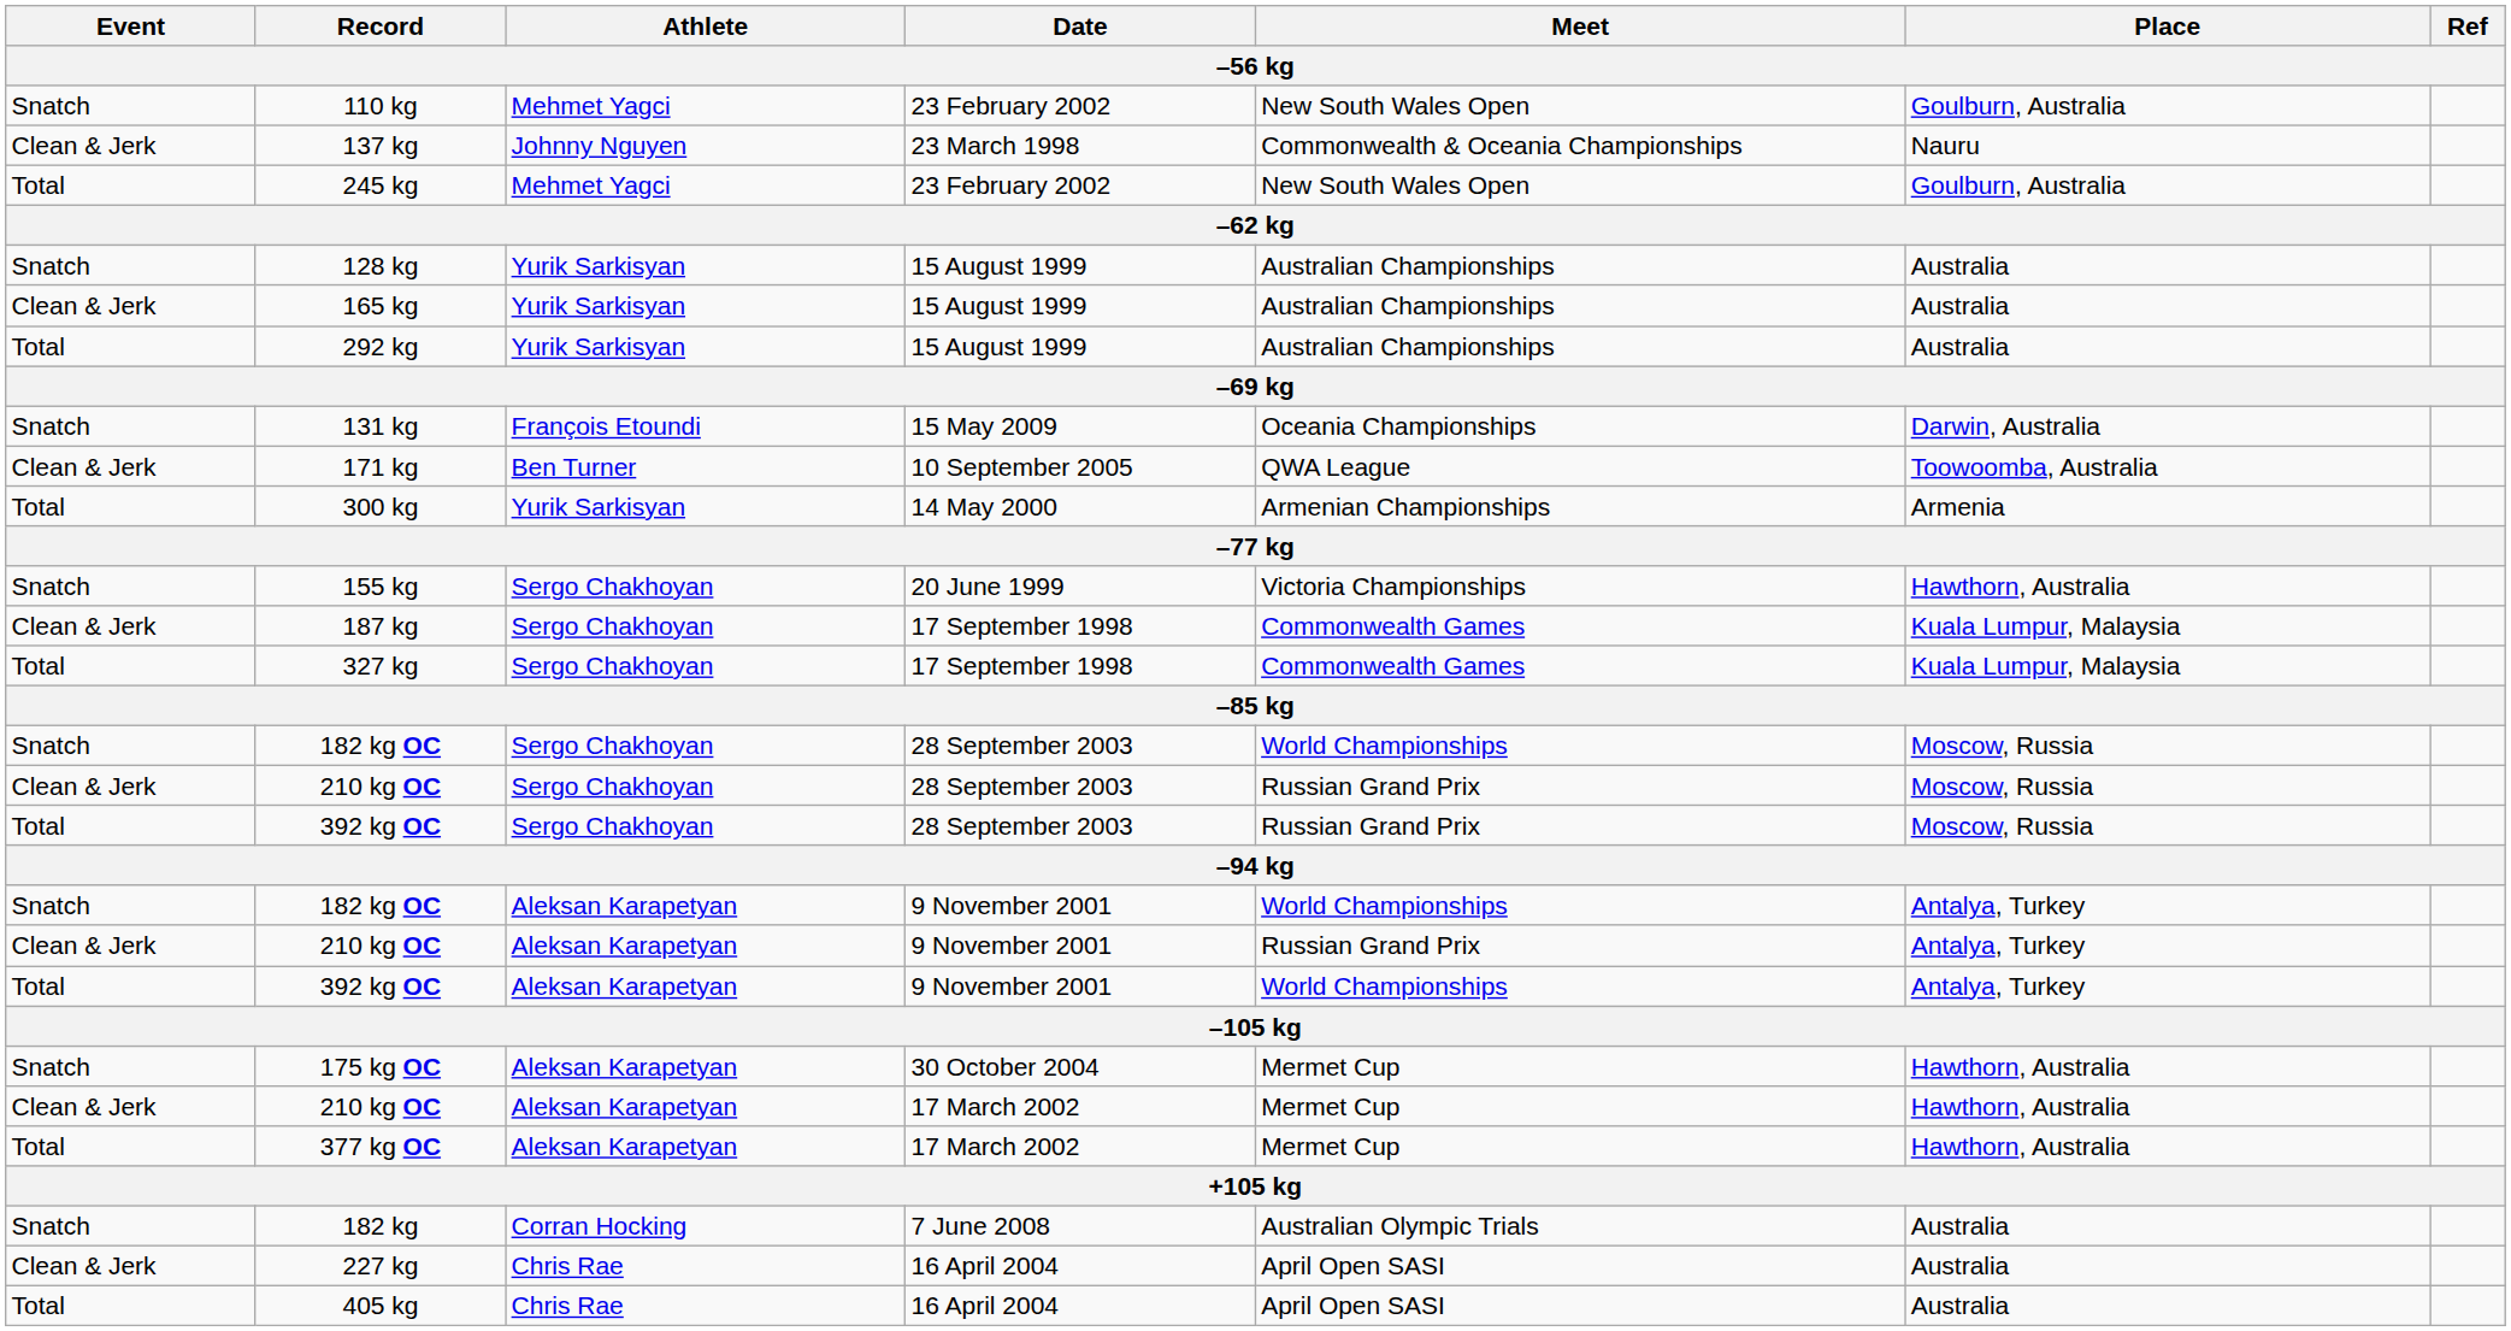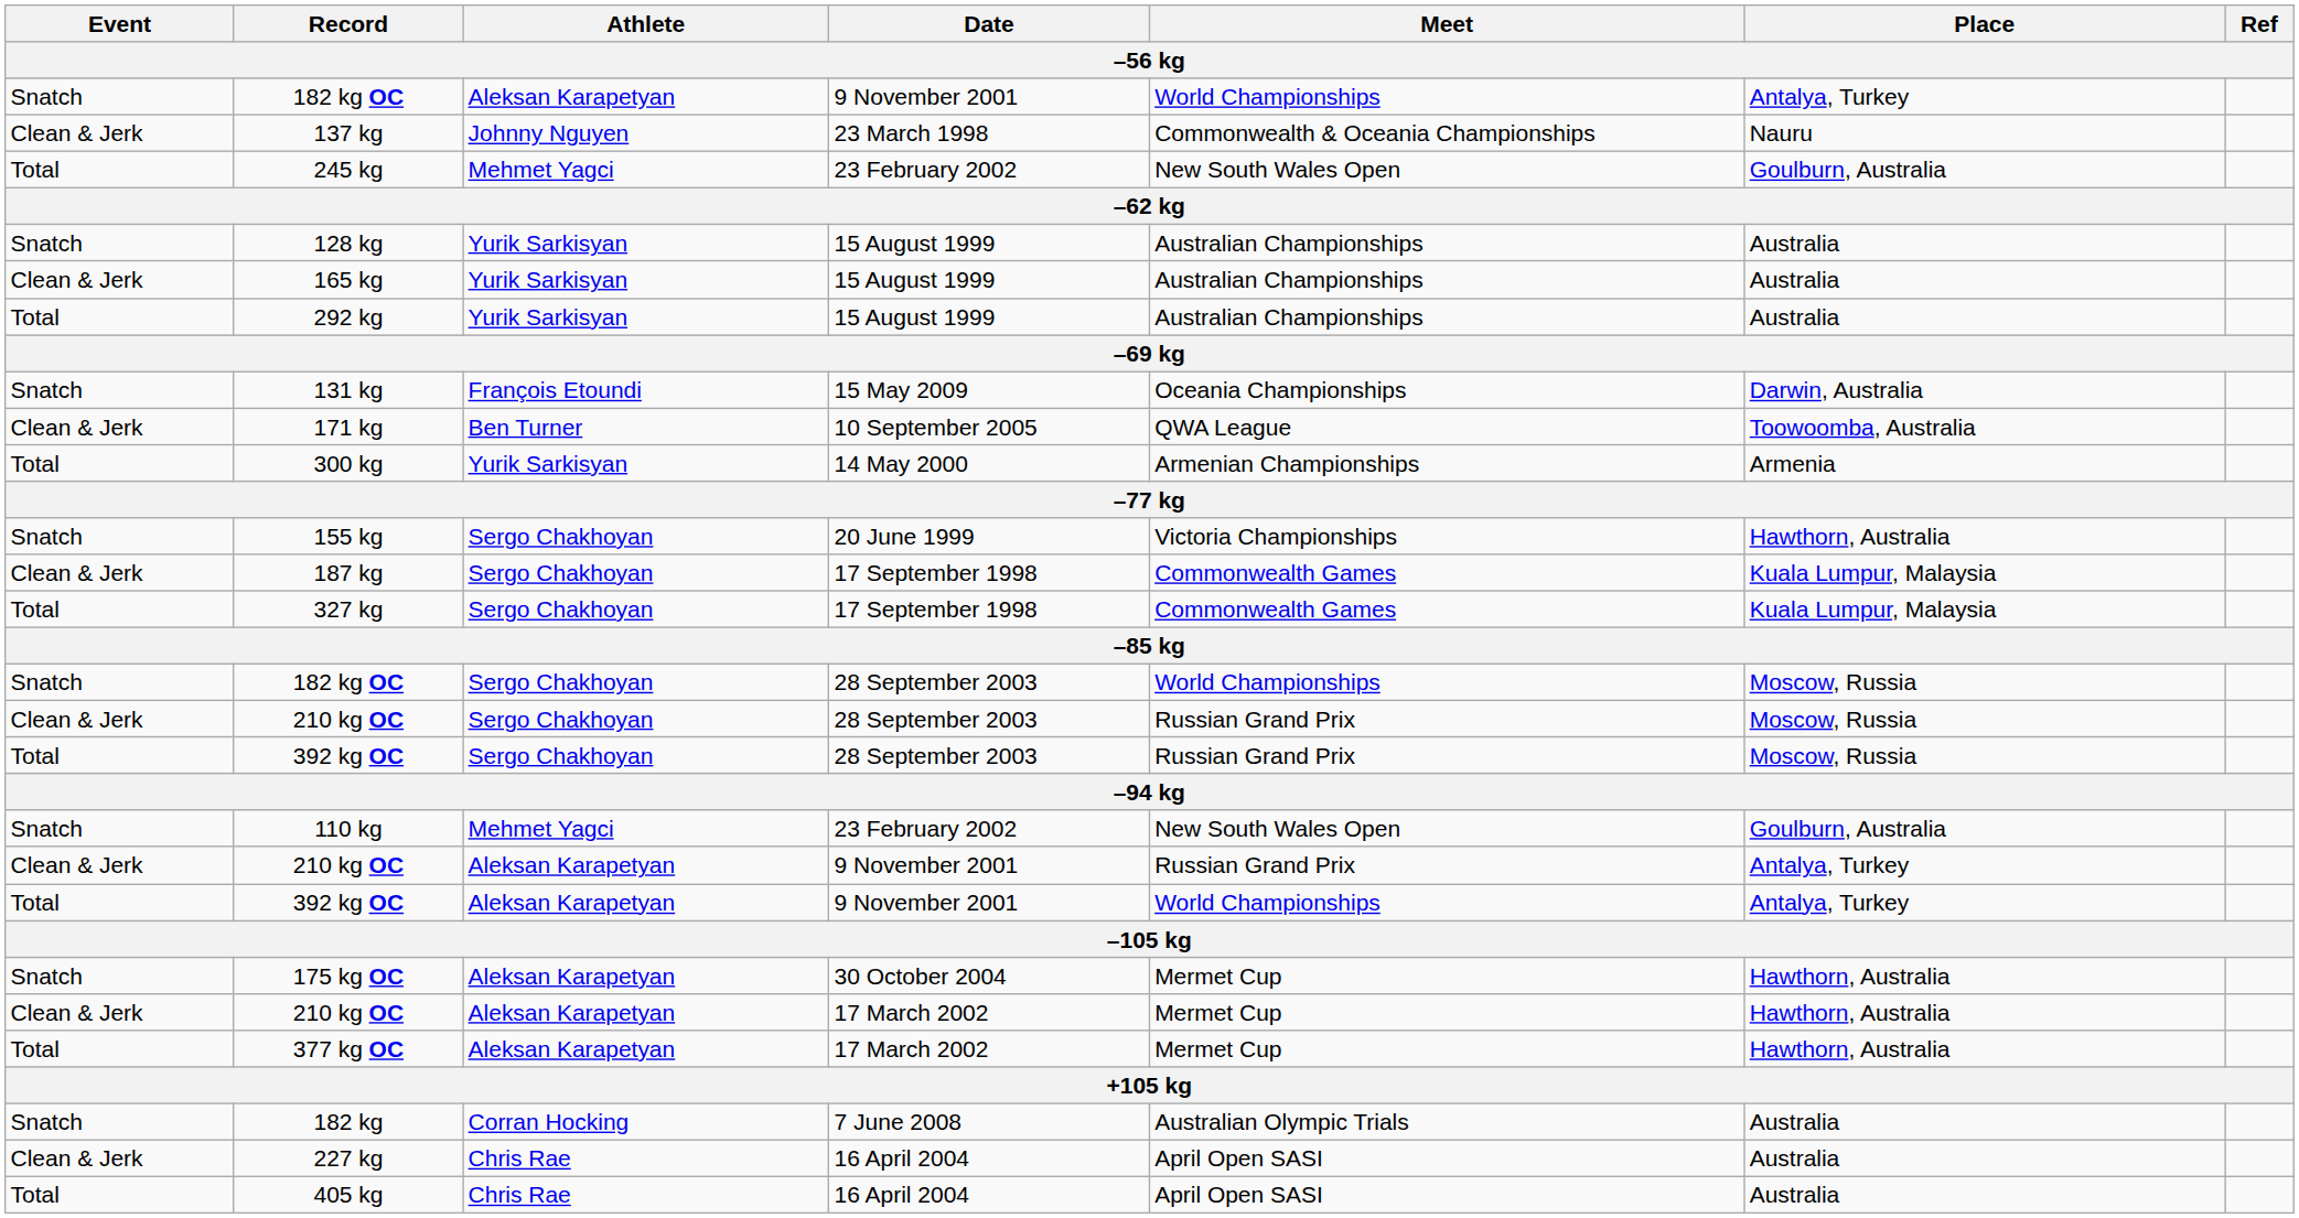rows swapped: 110 kg <-> 182 kg OC / 9 November 2001
